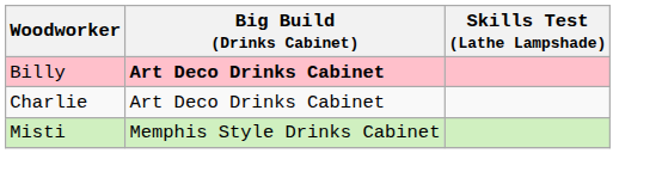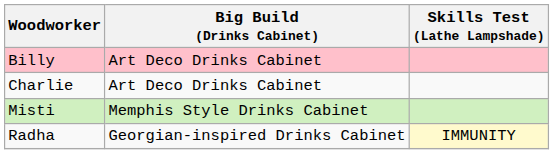Billy | Big Build (Drinks Cabinet): bold -> normal
+ row: Radha | Georgian-inspired Drinks Cabinet | IMMUNITY
